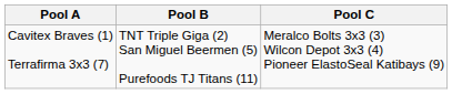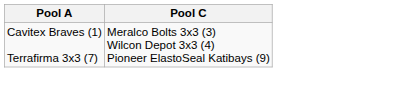- column: Pool B | TNT Triple Giga (2) San Miguel Beermen (5) Purefoods TJ Titans (11)
